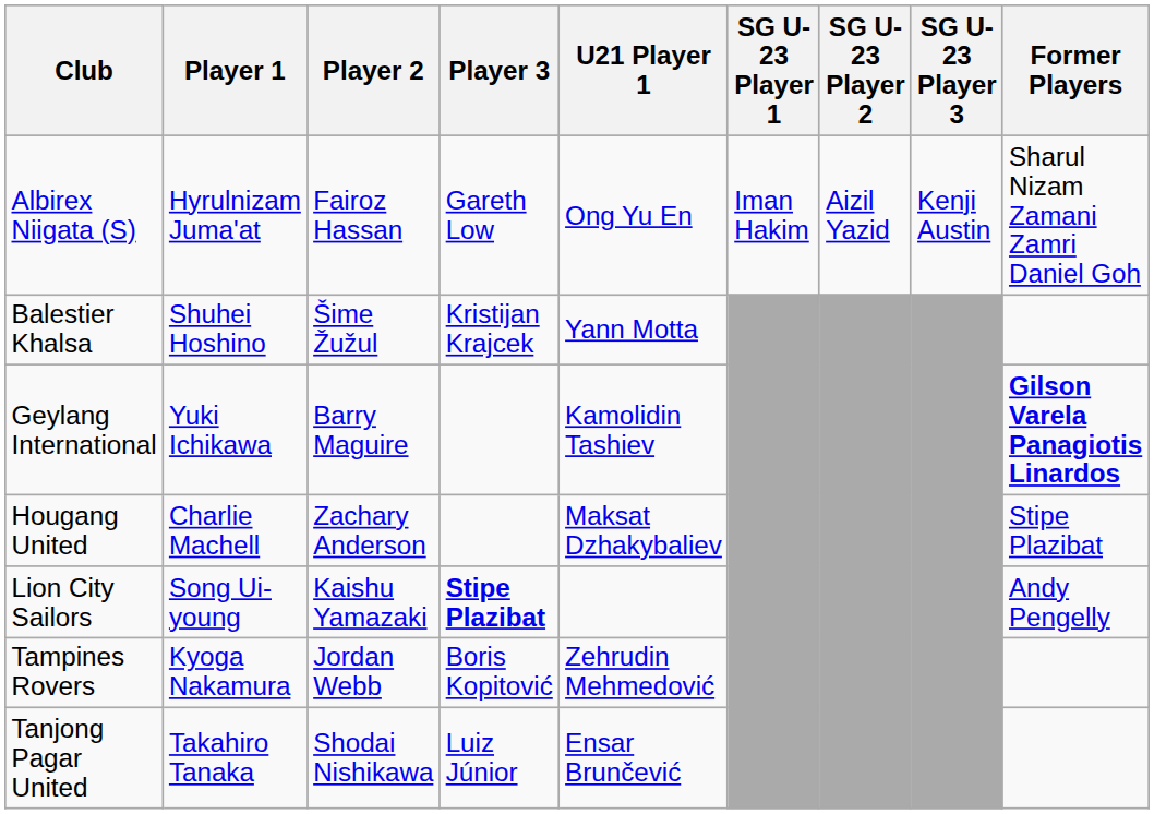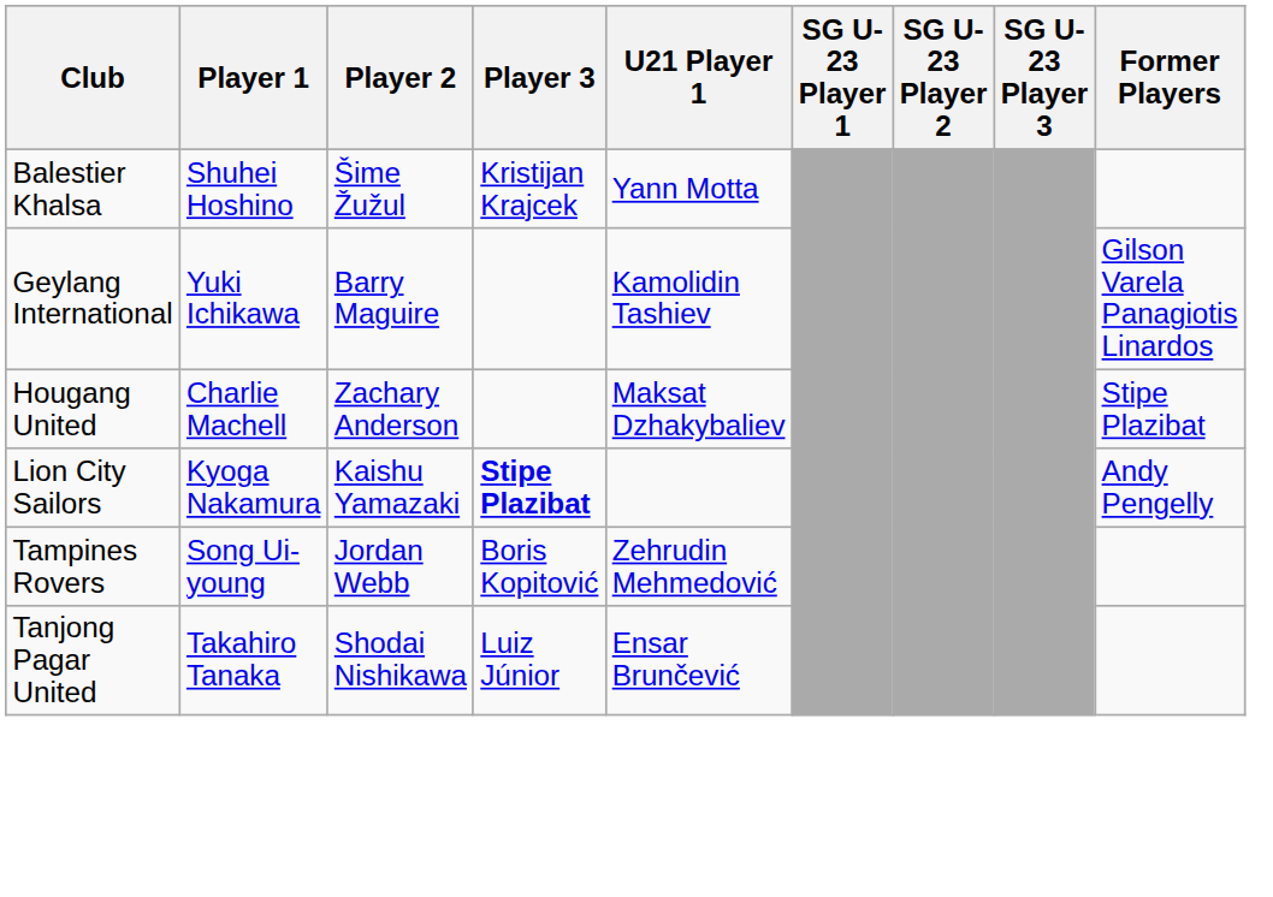- row: Albirex Niigata (S) | Hyrulnizam Juma'at | Fairoz Hassan | Gareth Low | Ong Yu En | Iman Hakim | Aizil Yazid | Kenji Austin | Sharul Nizam Zamani Zamri Daniel Goh
Geylang International | Former Players: bold -> normal
Lion City Sailors | Player 1: Song Ui-young -> Kyoga Nakamura
Tampines Rovers | Player 1: Kyoga Nakamura -> Song Ui-young
